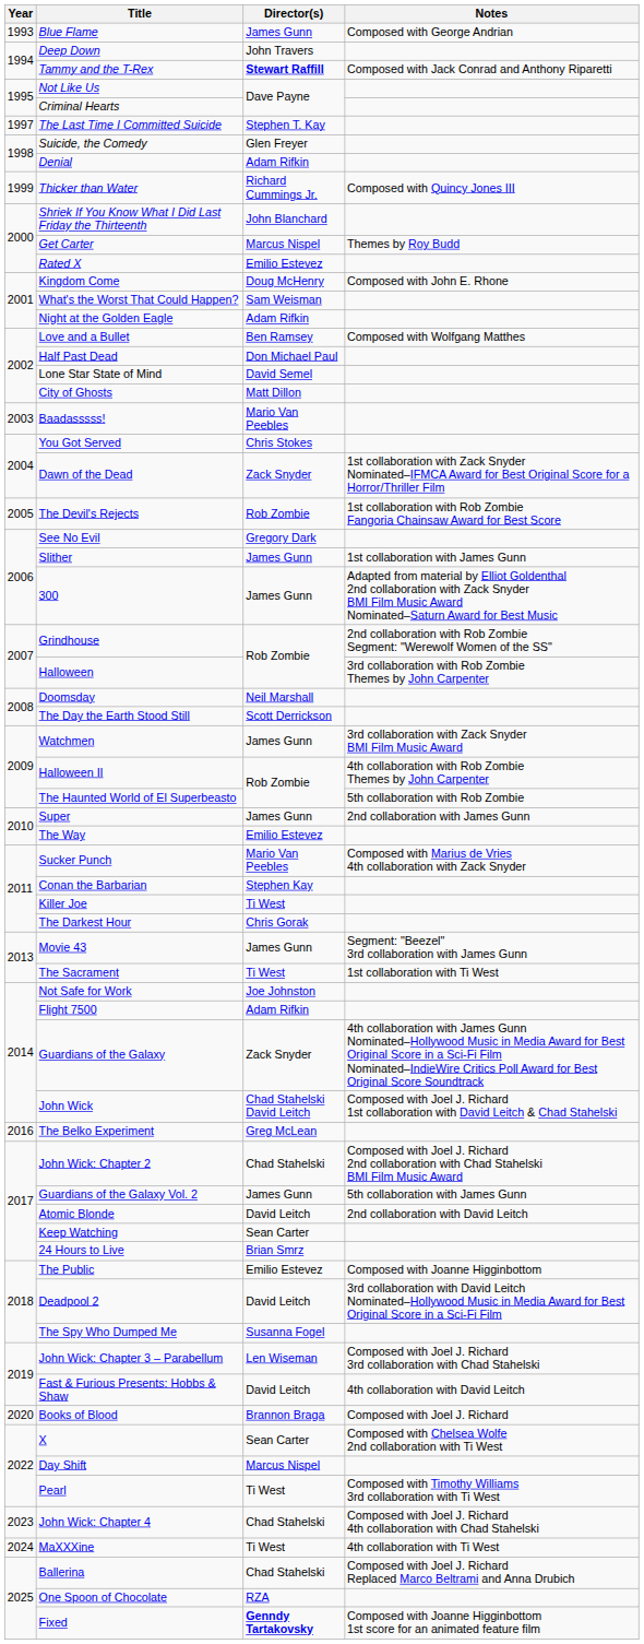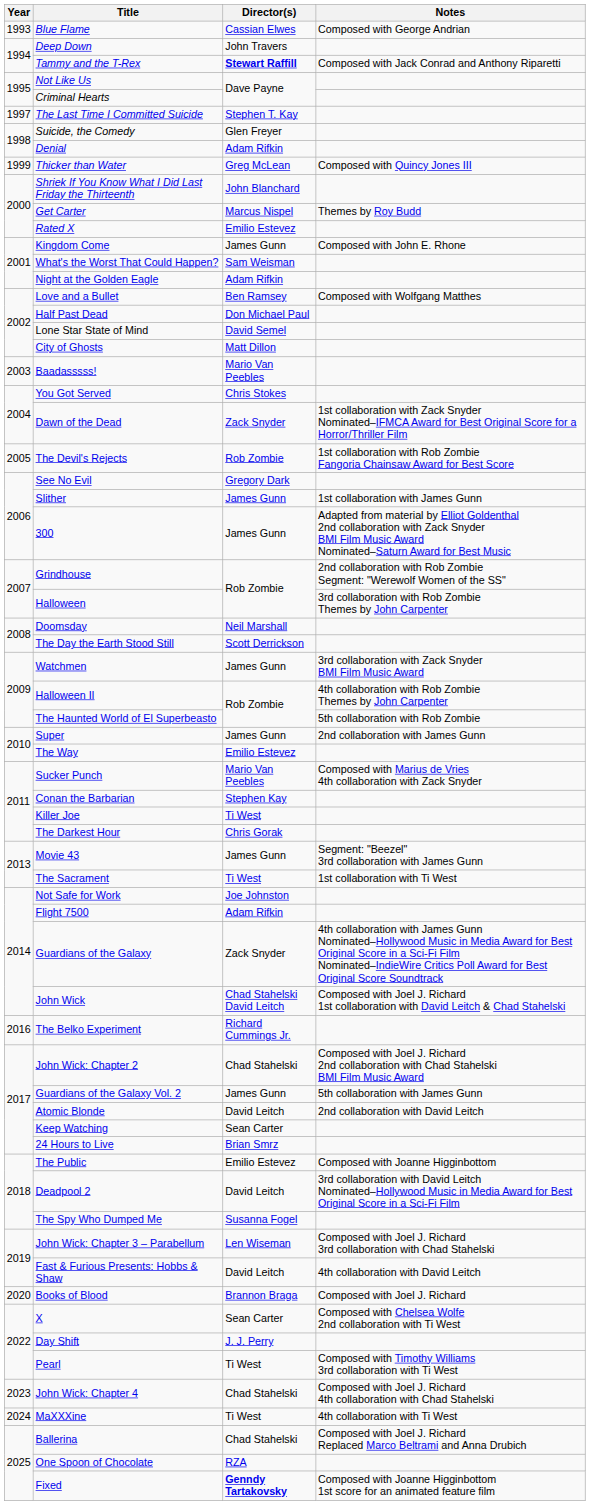Blue Flame | Director(s): James Gunn -> Cassian Elwes
Thicker than Water | Director(s): Richard Cummings Jr. -> Greg McLean
Kingdom Come | Director(s): Doug McHenry -> James Gunn
The Belko Experiment | Director(s): Greg McLean -> Richard Cummings Jr.
Day Shift | Director(s): Marcus Nispel -> J. J. Perry
